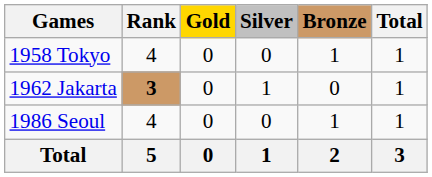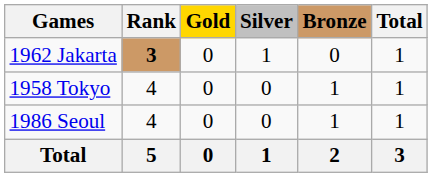rows swapped: 1958 Tokyo <-> 1962 Jakarta
